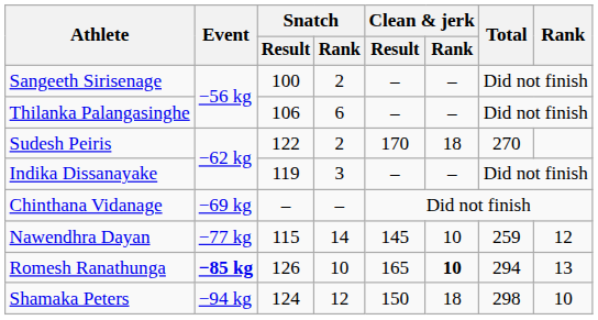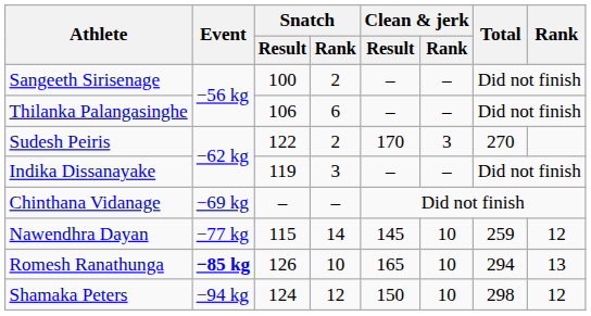Sudesh Peiris | Clean & jerk / Rank: 18 -> 3
Romesh Ranathunga | Clean & jerk / Rank: bold -> normal
Shamaka Peters | Clean & jerk / Rank: 18 -> 10
Shamaka Peters | Rank: 10 -> 12
